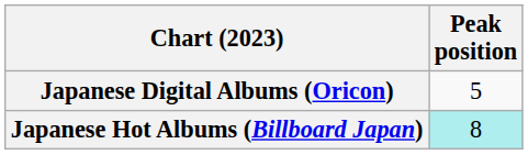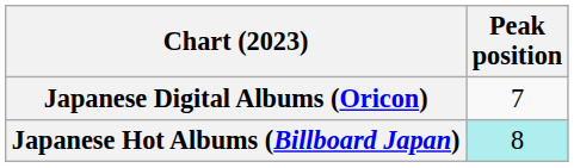Japanese Digital Albums (Oricon) | Peak position: 5 -> 7
